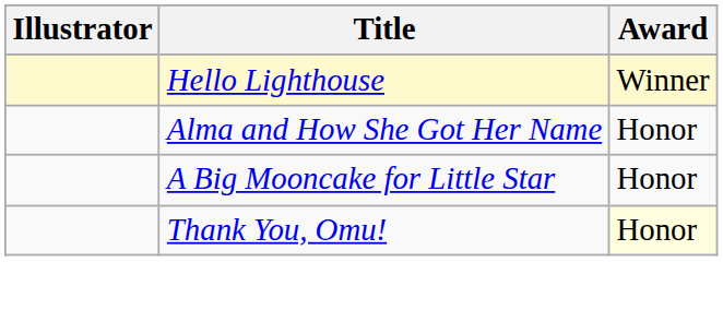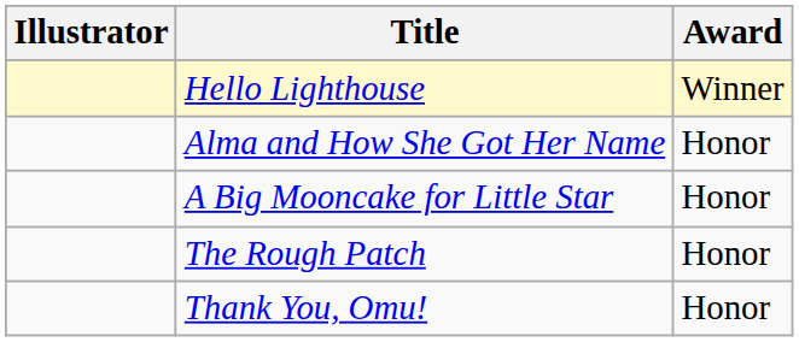+ row: The Rough Patch | Honor
Thank You, Omu! | Award: lightyellow background -> no background
